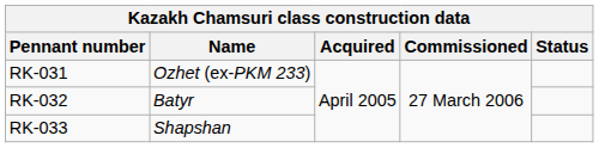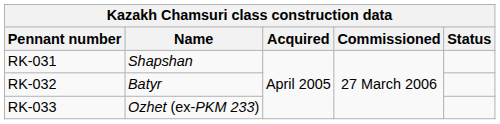RK-031 | Name: Ozhet (ex-PKM 233) -> Shapshan
RK-033 | Name: Shapshan -> Ozhet (ex-PKM 233)
